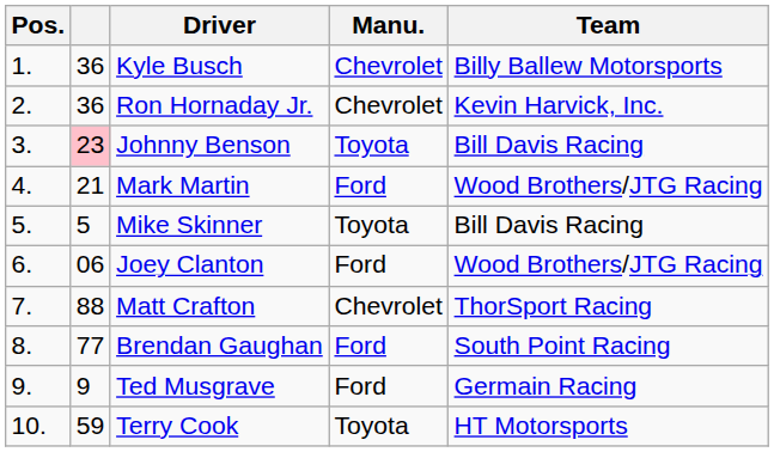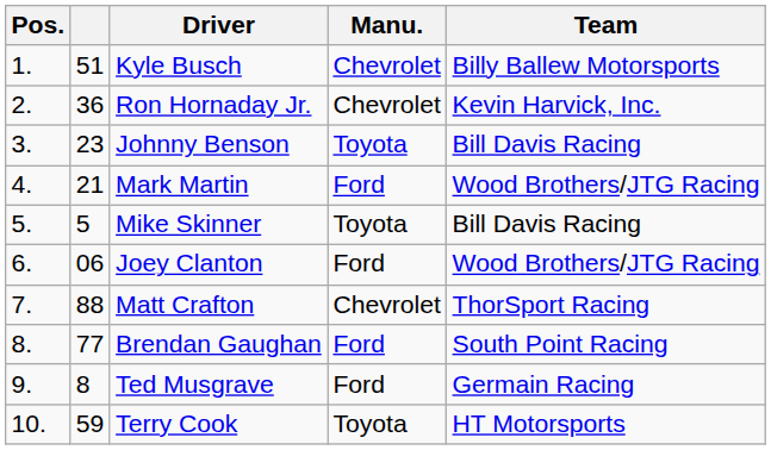Kyle Busch | column 2: 36 -> 51
Johnny Benson | column 2: pink background -> no background
Ted Musgrave | column 2: 9 -> 8
